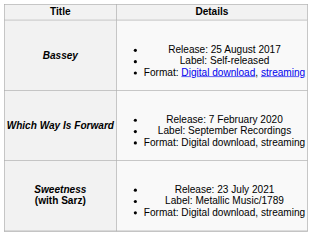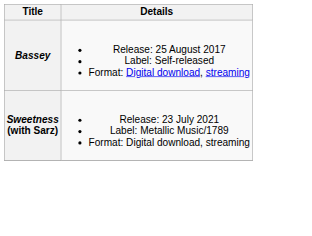- row: Which Way Is Forward | Release: 7 February 2020 Label: September Recordings Format: Digital download, streaming
